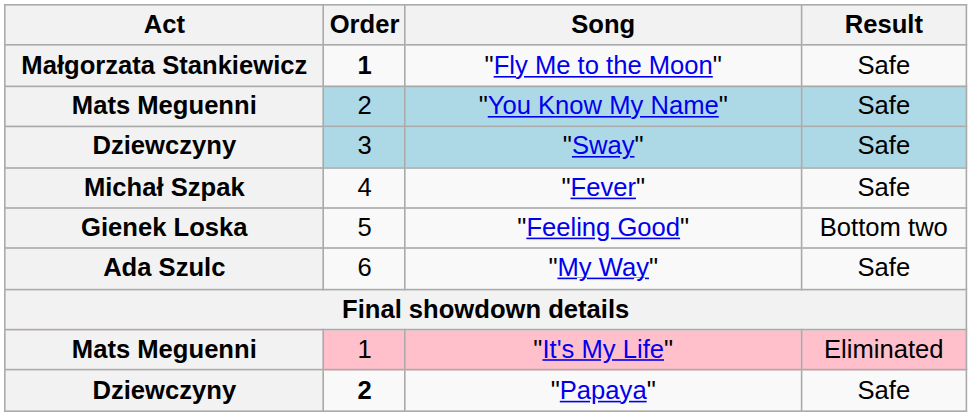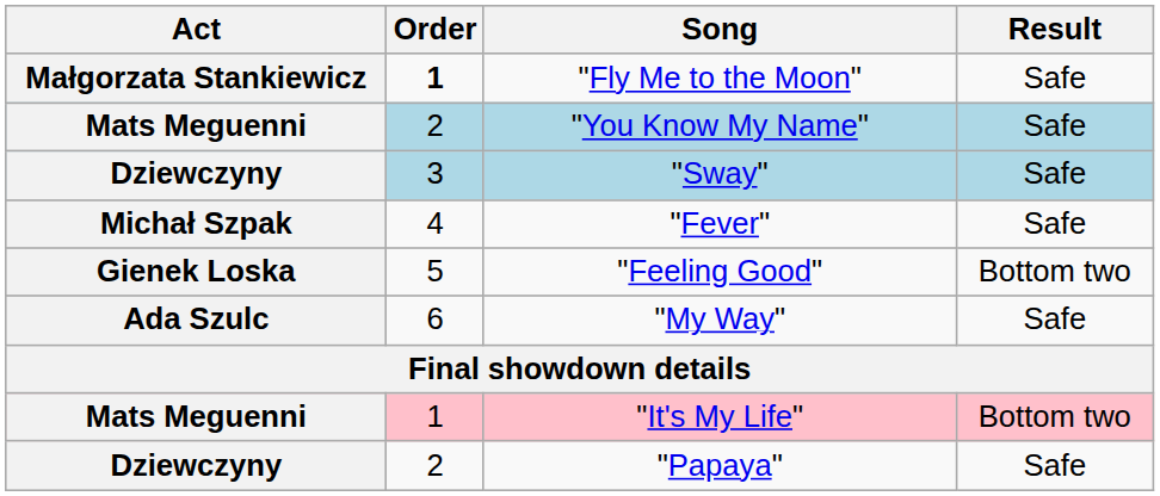"It's My Life" | Result: Eliminated -> Bottom two
"Papaya" | Order: bold -> normal
